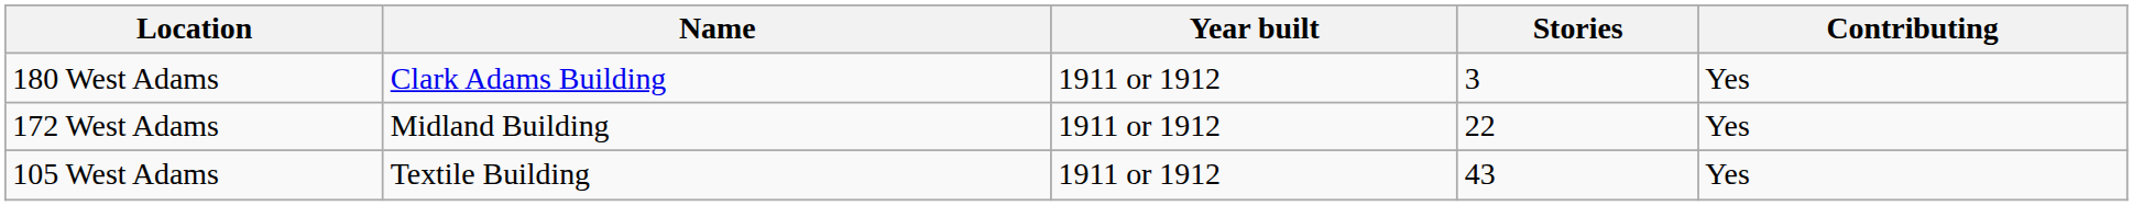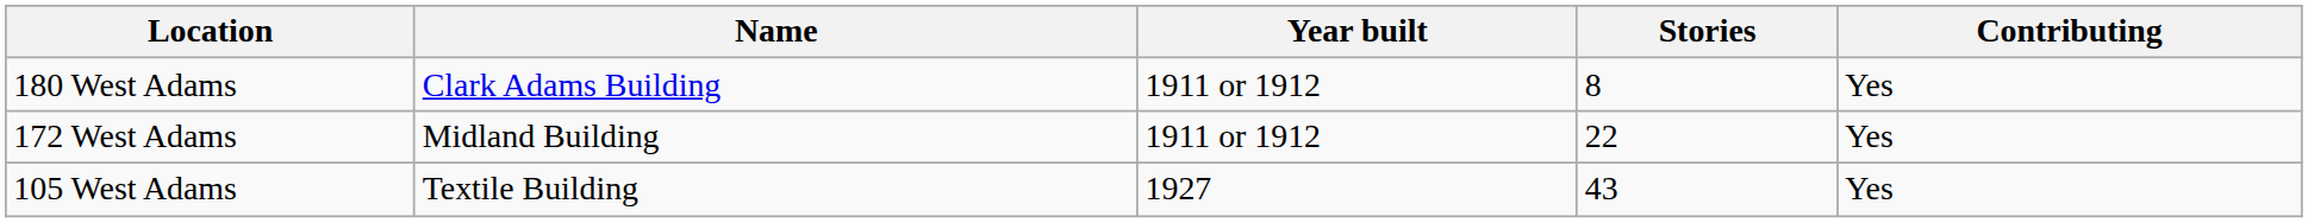180 West Adams | Stories: 3 -> 8
105 West Adams | Year built: 1911 or 1912 -> 1927
